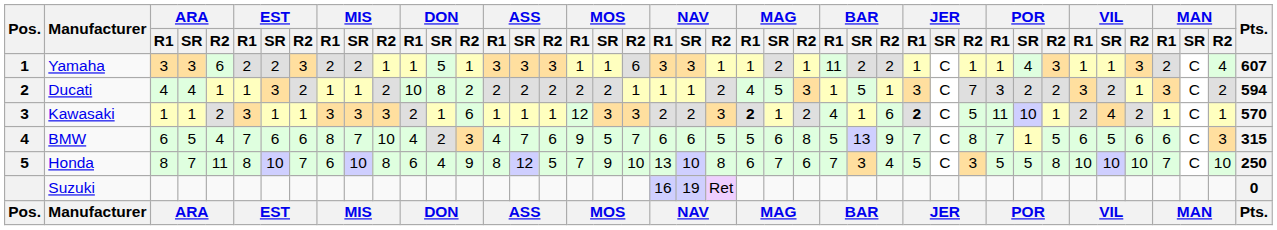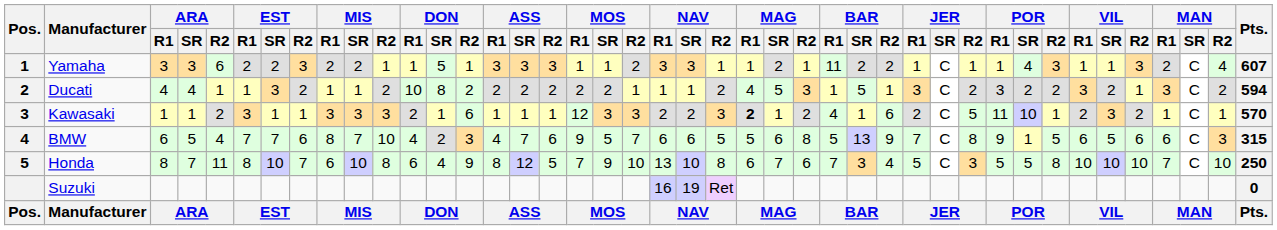Yamaha | MOS / R2: 6 -> 2
Ducati | JER / R2: 7 -> 2
Kawasaki | JER / R1: bold -> normal
Kawasaki | VIL / SR: 4 -> 3
BMW | EST / SR: 6 -> 7
BMW | POR / R1: 7 -> 9
